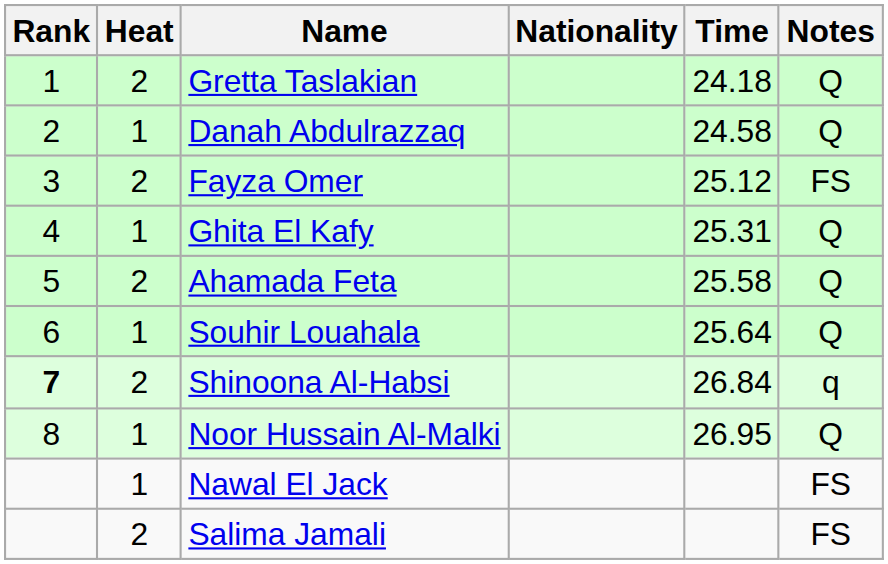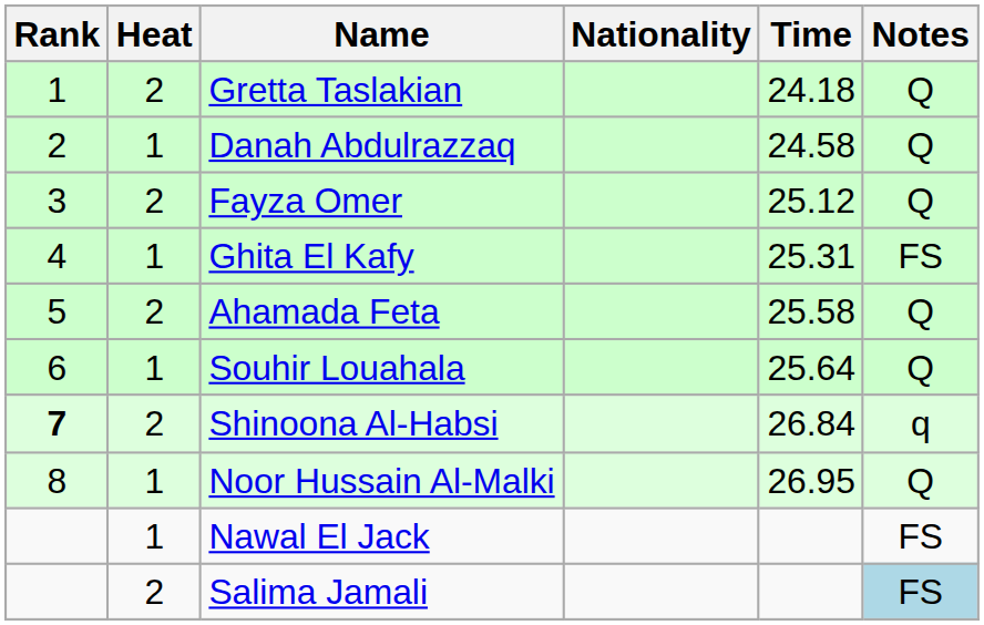Fayza Omer | Notes: FS -> Q
Ghita El Kafy | Notes: Q -> FS
Salima Jamali | Notes: no background -> lightblue background
